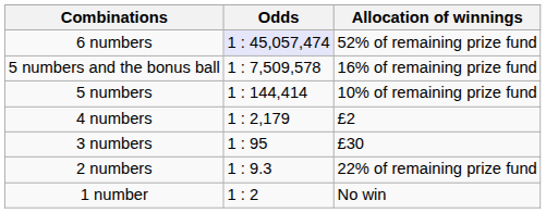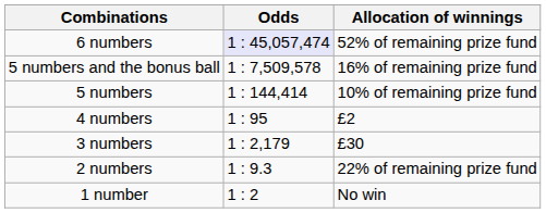4 numbers | Odds: 1 : 2,179 -> 1 : 95
3 numbers | Odds: 1 : 95 -> 1 : 2,179
